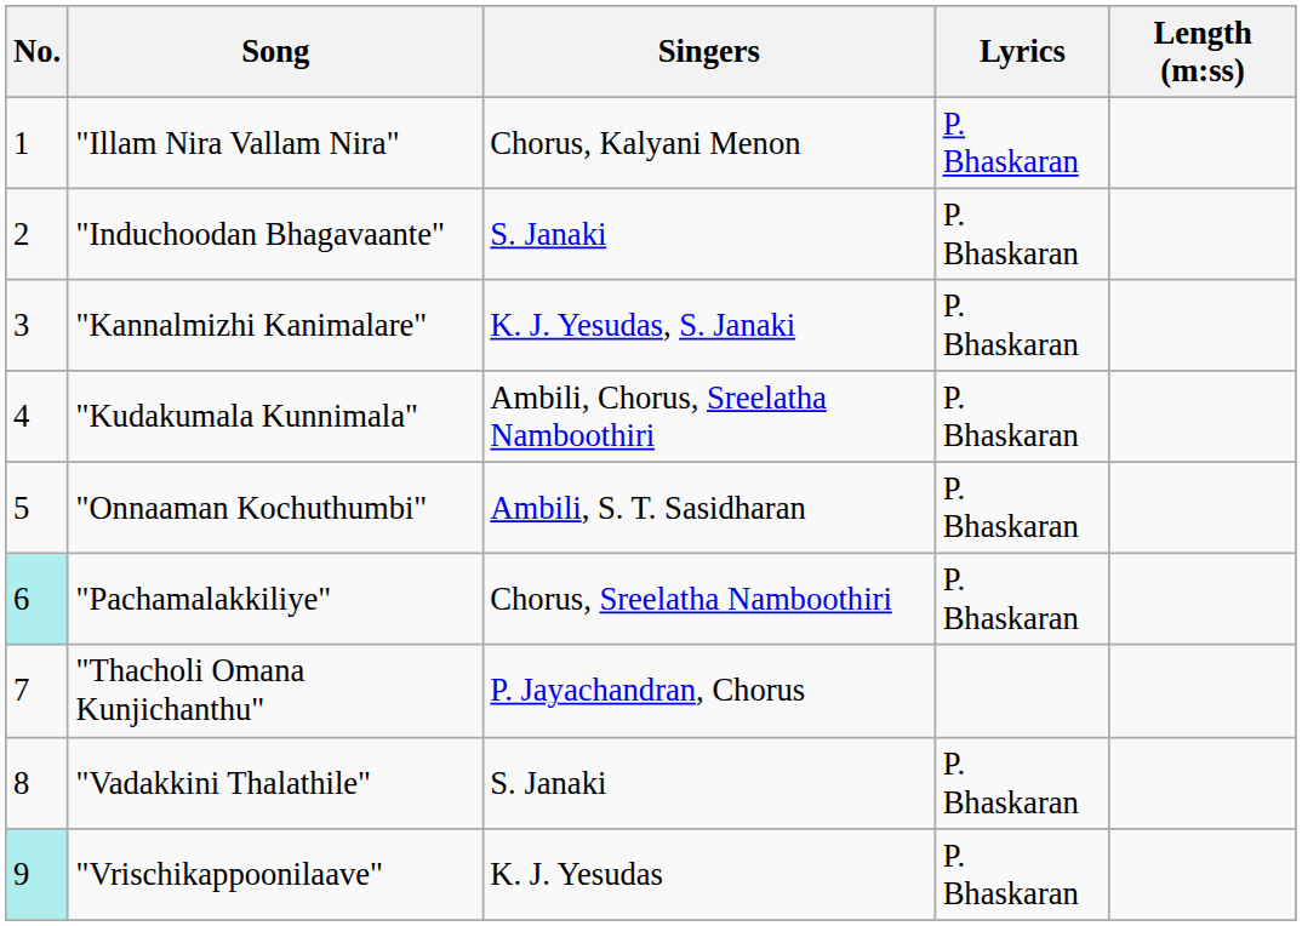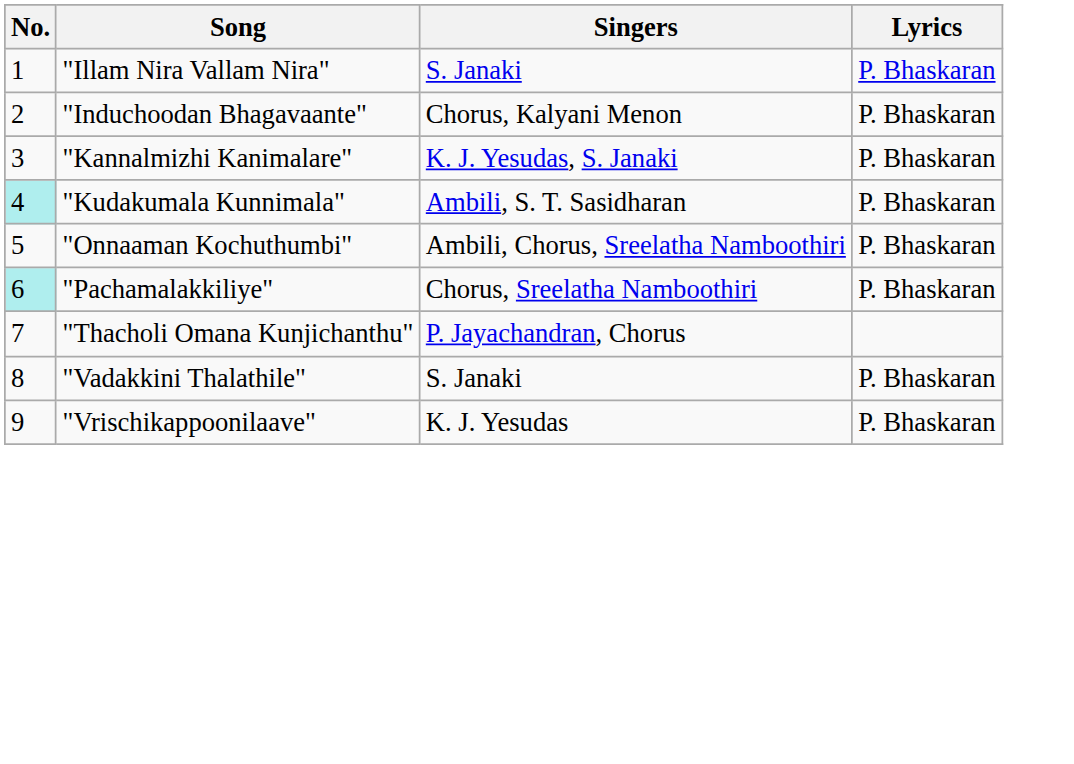- column: Length (m:ss)
"Illam Nira Vallam Nira" | Singers: Chorus, Kalyani Menon -> S. Janaki
"Induchoodan Bhagavaante" | Singers: S. Janaki -> Chorus, Kalyani Menon
"Kudakumala Kunnimala" | No.: no background -> paleturquoise background
"Kudakumala Kunnimala" | Singers: Ambili, Chorus, Sreelatha Namboothiri -> Ambili, S. T. Sasidharan
"Onnaaman Kochuthumbi" | Singers: Ambili, S. T. Sasidharan -> Ambili, Chorus, Sreelatha Namboothiri
"Vrischikappoonilaave" | No.: paleturquoise background -> no background
